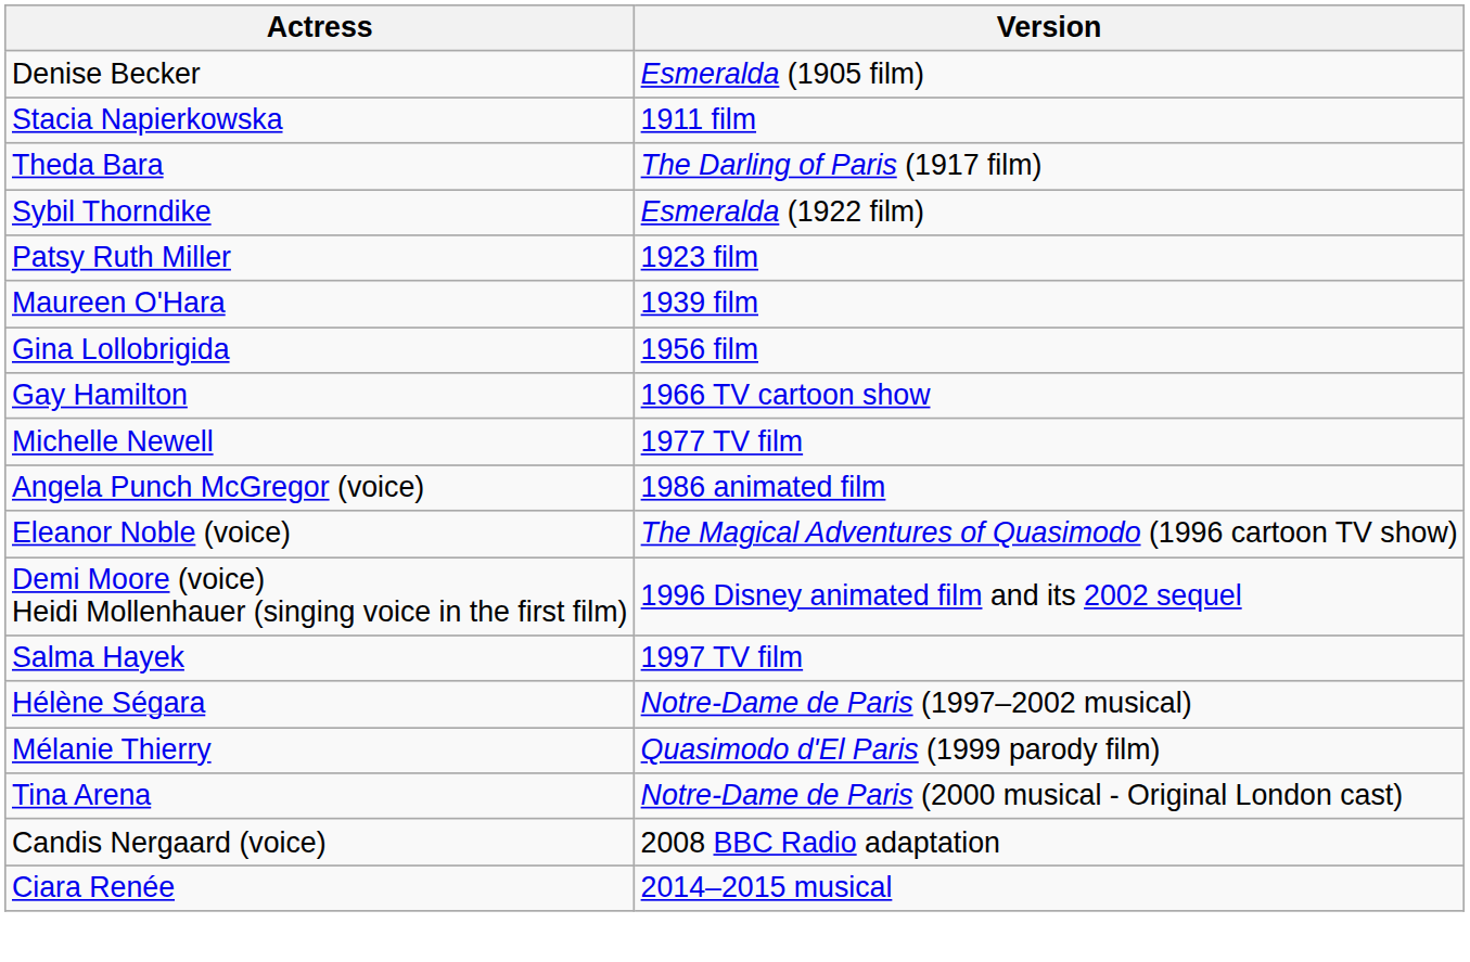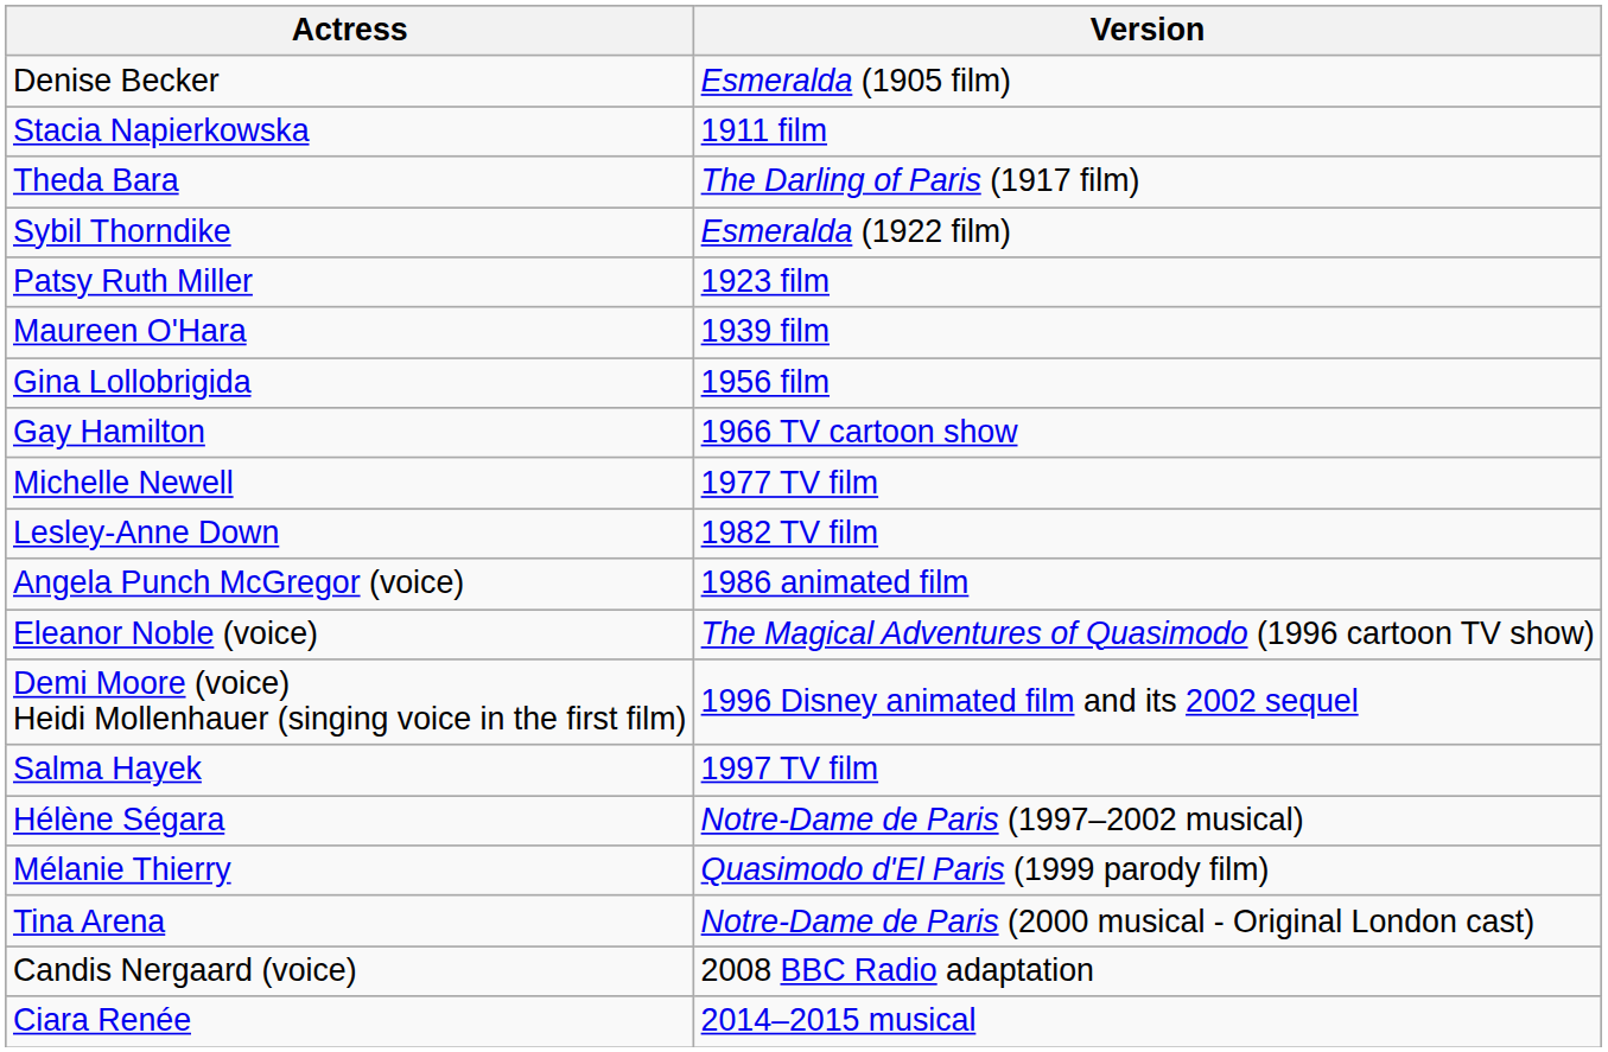+ row: Lesley-Anne Down | 1982 TV film
